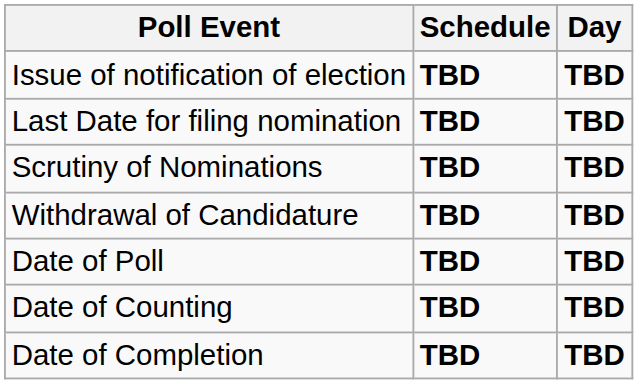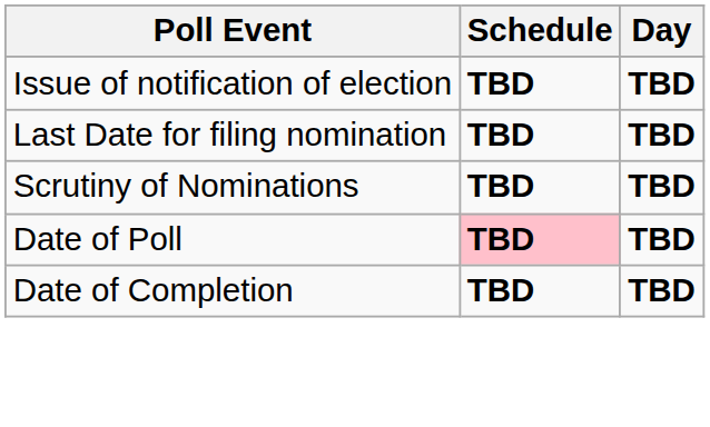- row: Withdrawal of Candidature | TBD | TBD
Date of Poll | Schedule: no background -> pink background
- row: Date of Counting | TBD | TBD
